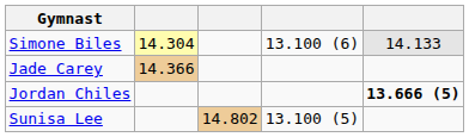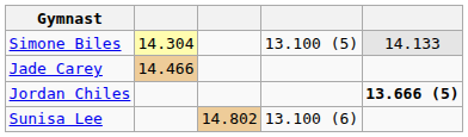Simone Biles | column 4: 13.100 (6) -> 13.100 (5)
Jade Carey | column 2: 14.366 -> 14.466
Sunisa Lee | column 4: 13.100 (5) -> 13.100 (6)
